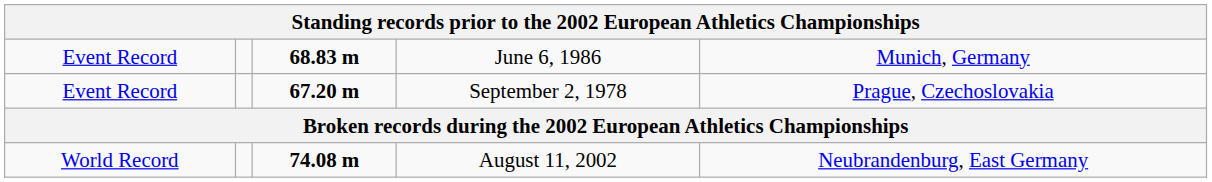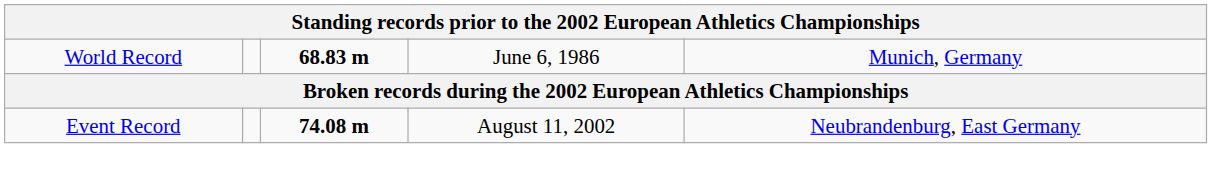June 6, 1986 | column 1: Event Record -> World Record
- row: Event Record | 67.20 m | September 2, 1978 | Prague, Czechoslovakia
August 11, 2002 | column 1: World Record -> Event Record
